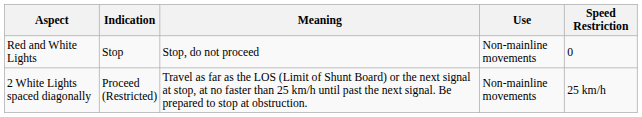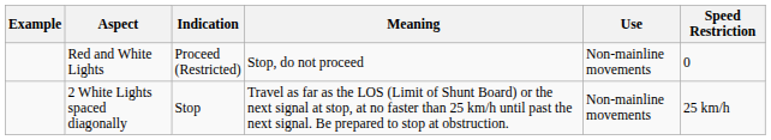+ column: Example
Red and White Lights | Indication: Stop -> Proceed (Restricted)
2 White Lights spaced diagonally | Indication: Proceed (Restricted) -> Stop
